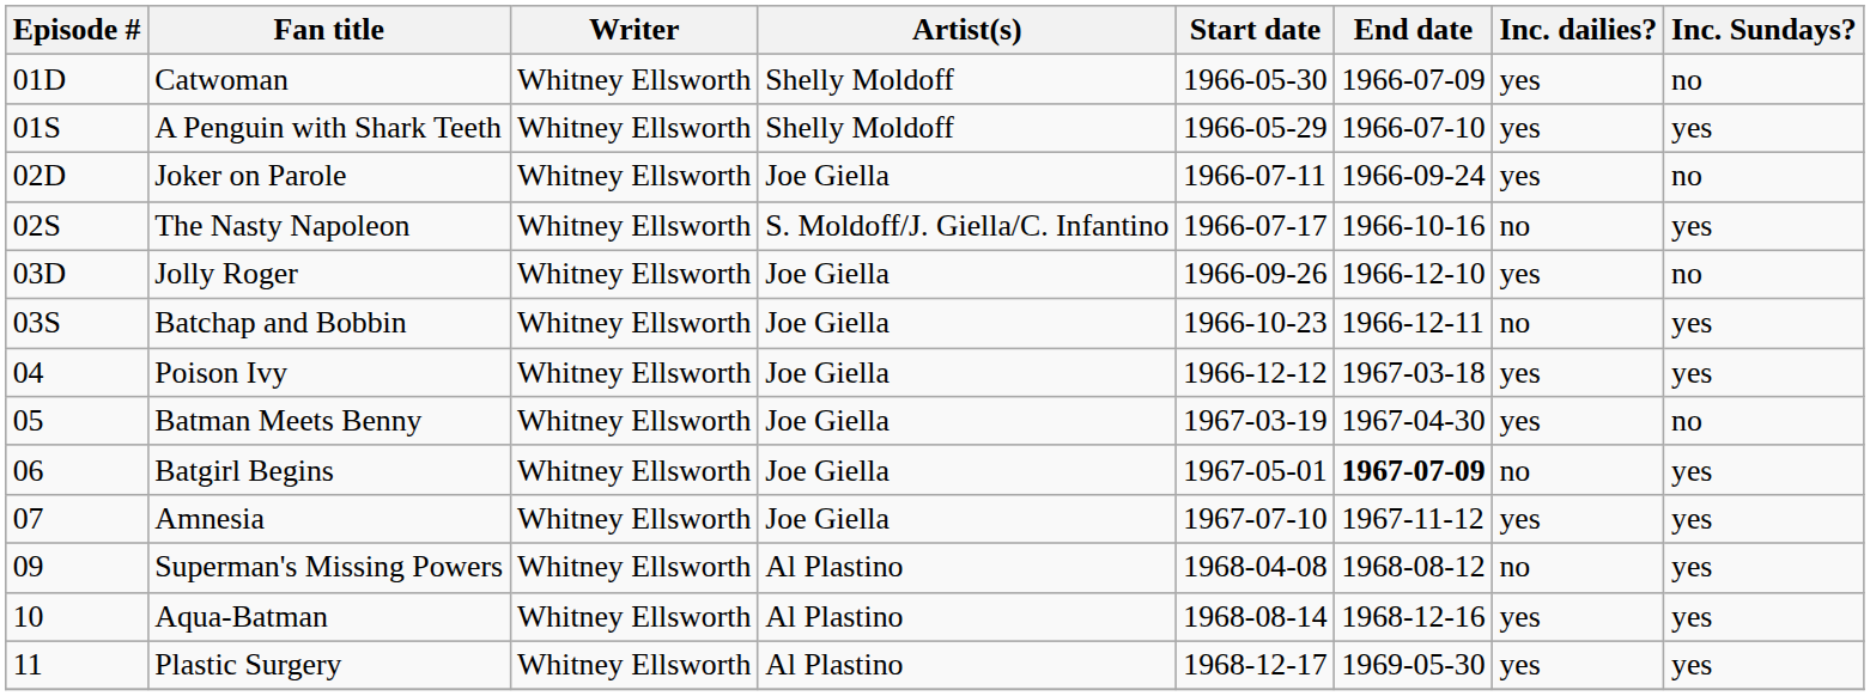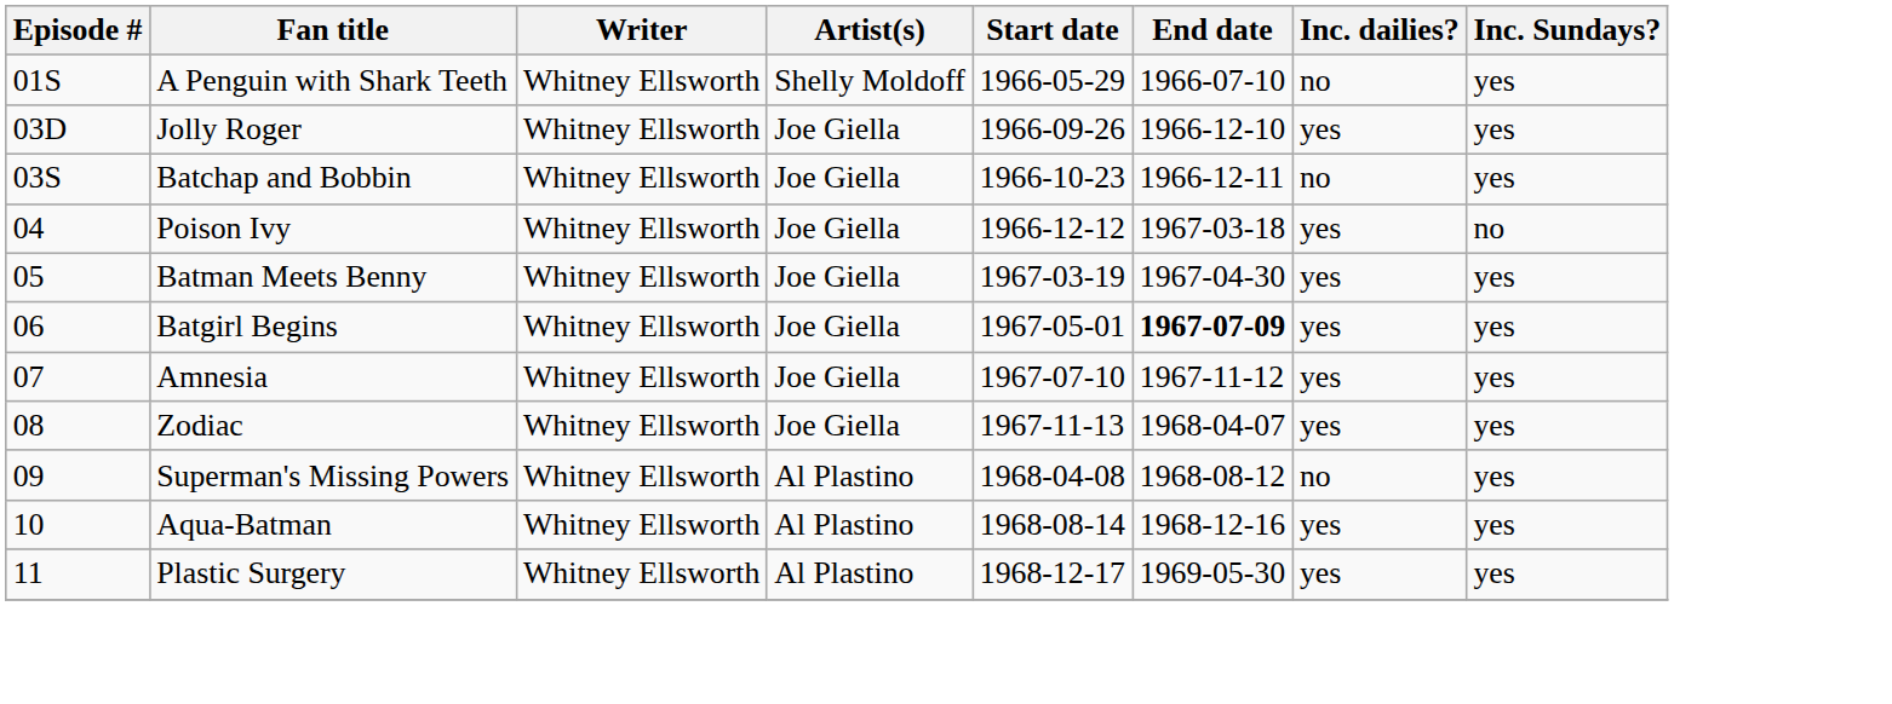- row: 01D | Catwoman | Whitney Ellsworth | Shelly Moldoff | 1966-05-30 | 1966-07-09 | yes | no
A Penguin with Shark Teeth | Inc. dailies?: yes -> no
- row: 02D | Joker on Parole | Whitney Ellsworth | Joe Giella | 1966-07-11 | 1966-09-24 | yes | no
- row: 02S | The Nasty Napoleon | Whitney Ellsworth | S. Moldoff/J. Giella/C. Infantino | 1966-07-17 | 1966-10-16 | no | yes
Jolly Roger | Inc. Sundays?: no -> yes
Poison Ivy | Inc. Sundays?: yes -> no
Batman Meets Benny | Inc. Sundays?: no -> yes
Batgirl Begins | Inc. dailies?: no -> yes
+ row: 08 | Zodiac | Whitney Ellsworth | Joe Giella | 1967-11-13 | 1968-04-07 | yes | yes
